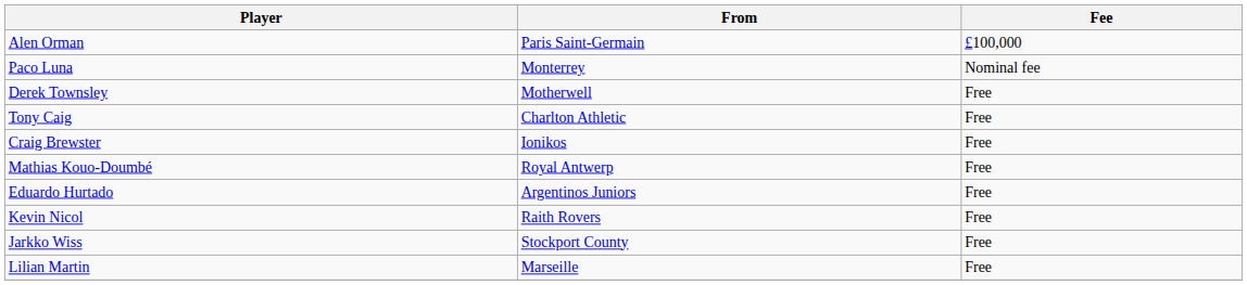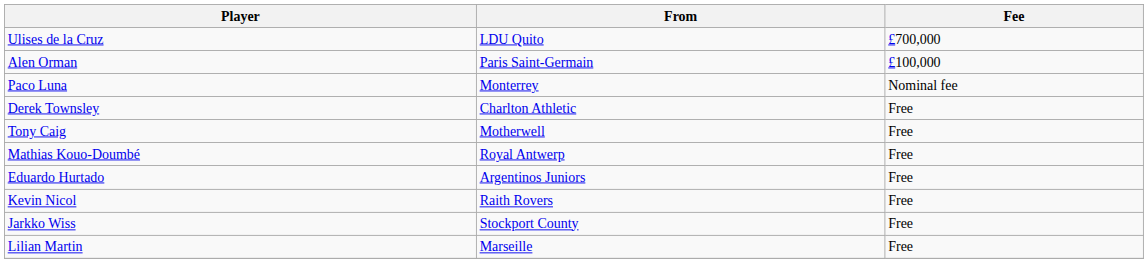+ row: Ulises de la Cruz | LDU Quito | £700,000
Derek Townsley | From: Motherwell -> Charlton Athletic
Tony Caig | From: Charlton Athletic -> Motherwell
- row: Craig Brewster | Ionikos | Free
